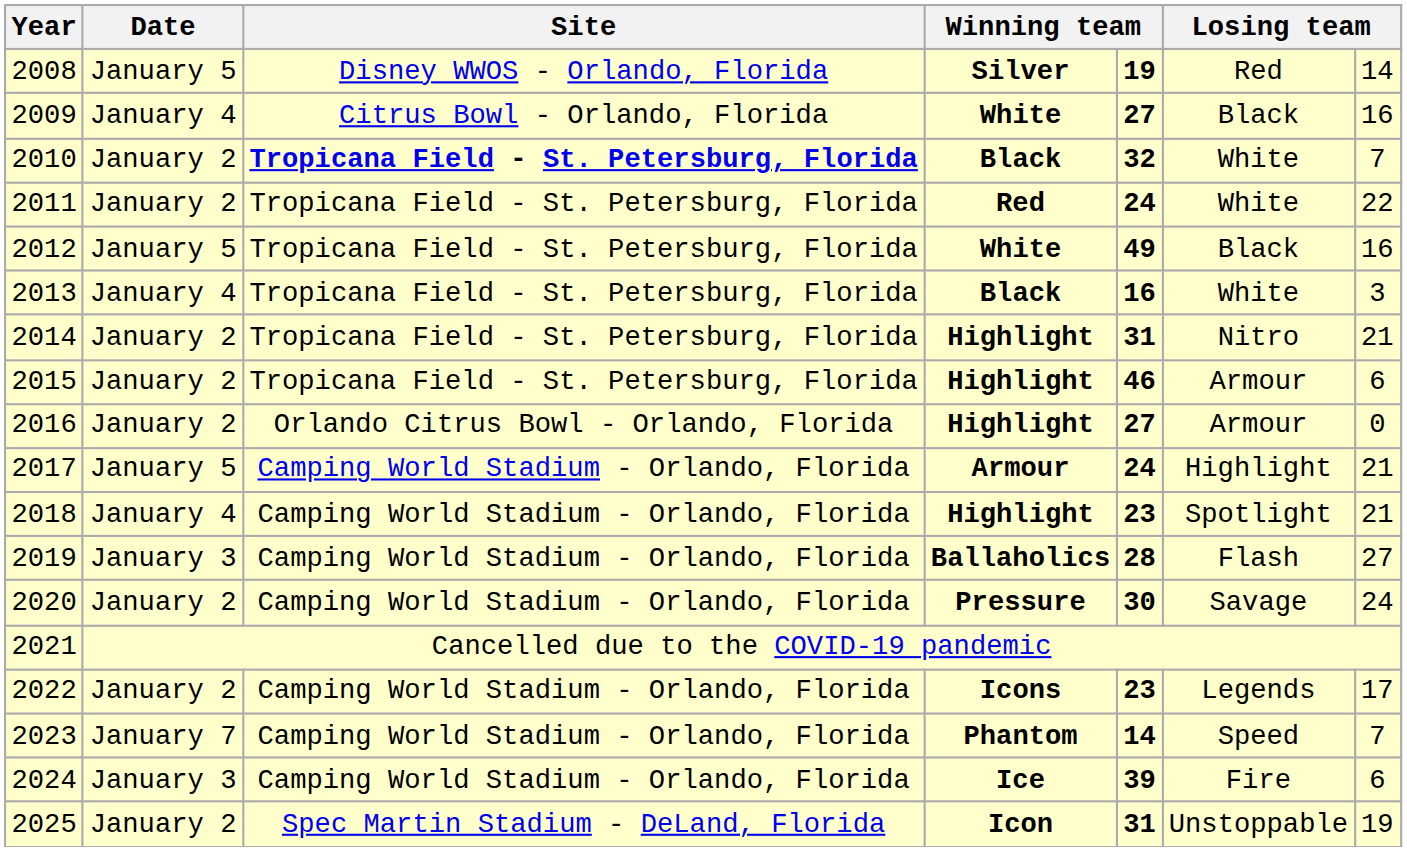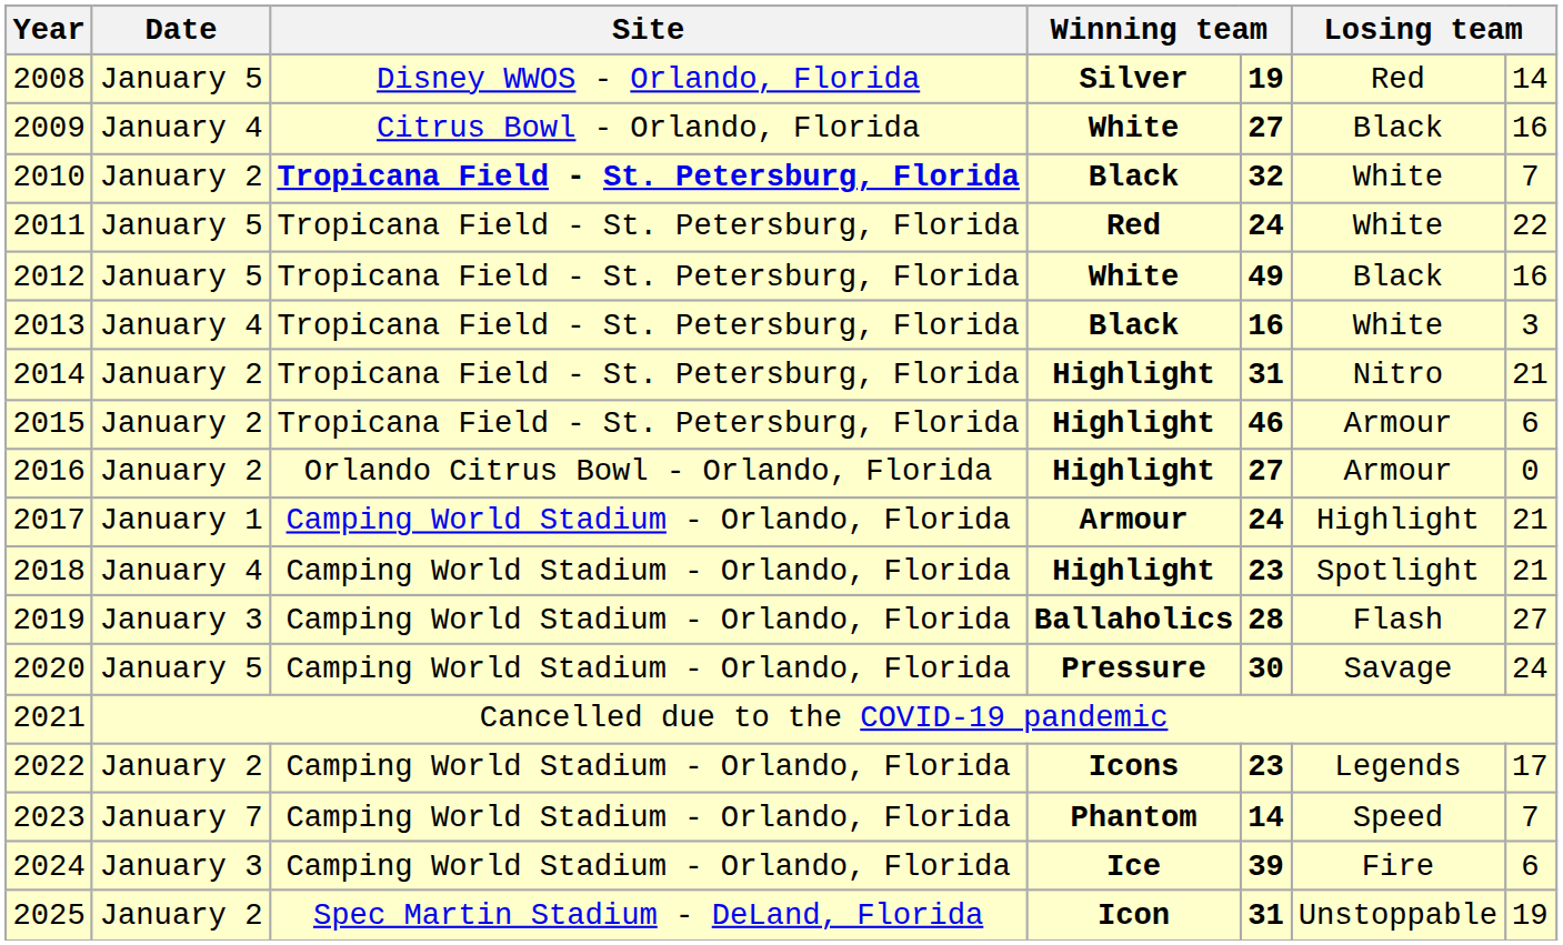2011 | Date: January 2 -> January 5
2017 | Date: January 5 -> January 1
2020 | Date: January 2 -> January 5
